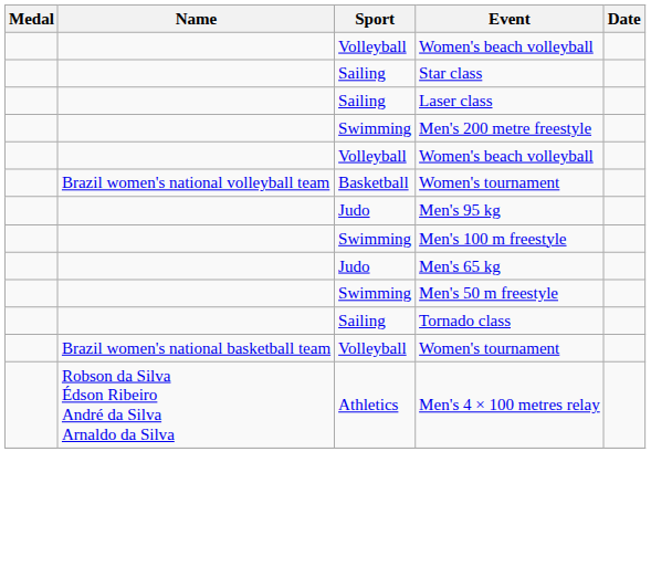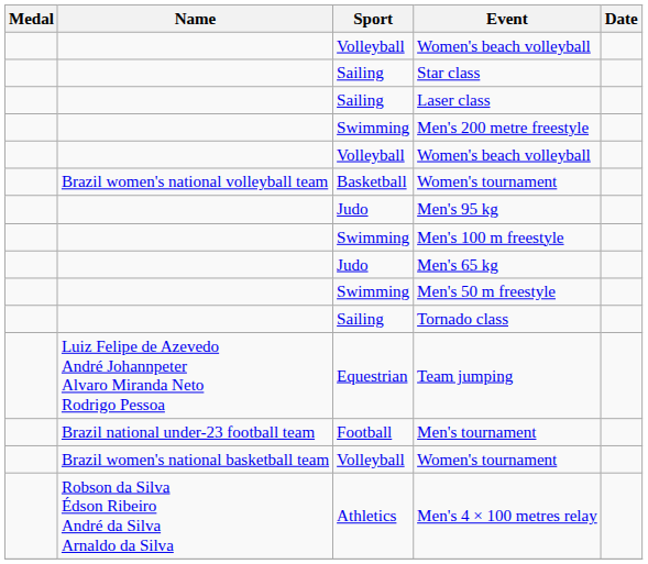+ row: Luiz Felipe de Azevedo André Johannpeter Alvaro Miranda Neto Rodrigo Pessoa | Equestrian | Team jumping
+ row: Brazil national under-23 football team | Football | Men's tournament
